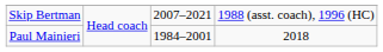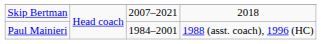Skip Bertman | column 4: 1988 (asst. coach), 1996 (HC) -> 2018
Paul Mainieri | column 4: 2018 -> 1988 (asst. coach), 1996 (HC)
